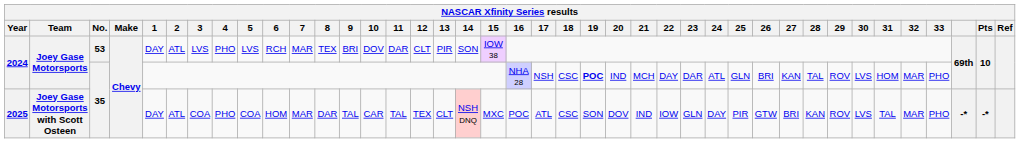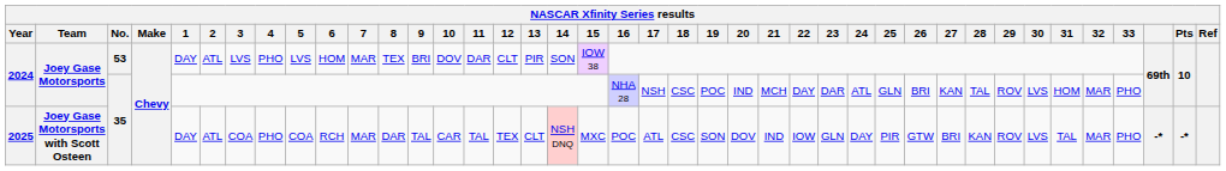2024 / 53 | 6: RCH -> HOM
2024 / 35 | 19: bold -> normal
2025 | 6: HOM -> RCH
